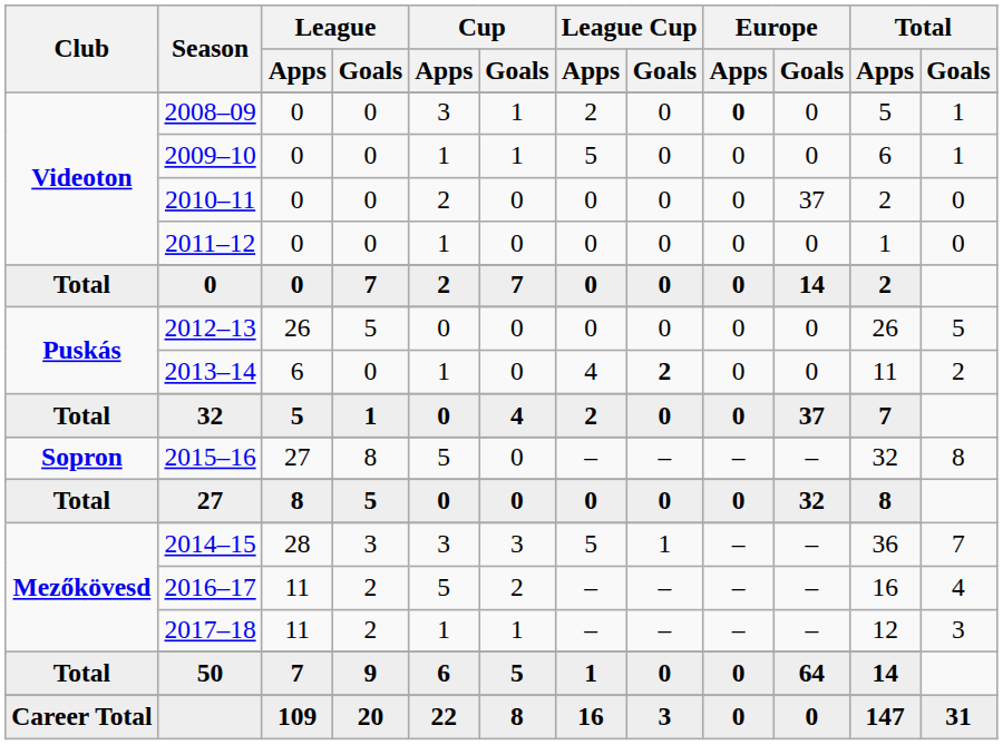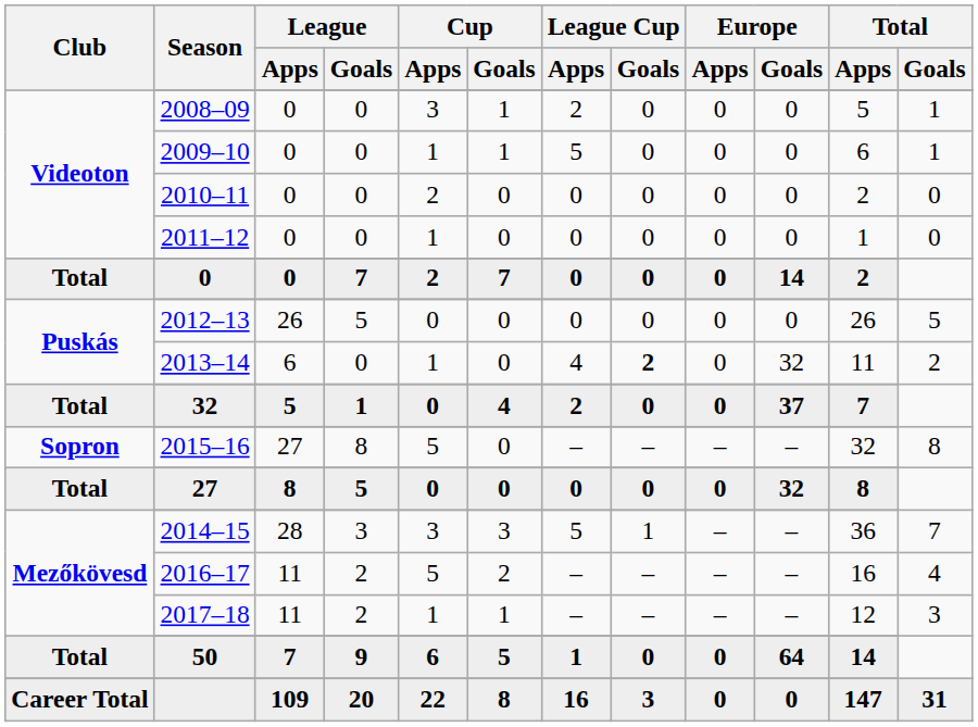2008–09 | Europe / Apps: bold -> normal
2010–11 | Europe / Goals: 37 -> 0
2013–14 | Europe / Goals: 0 -> 32
